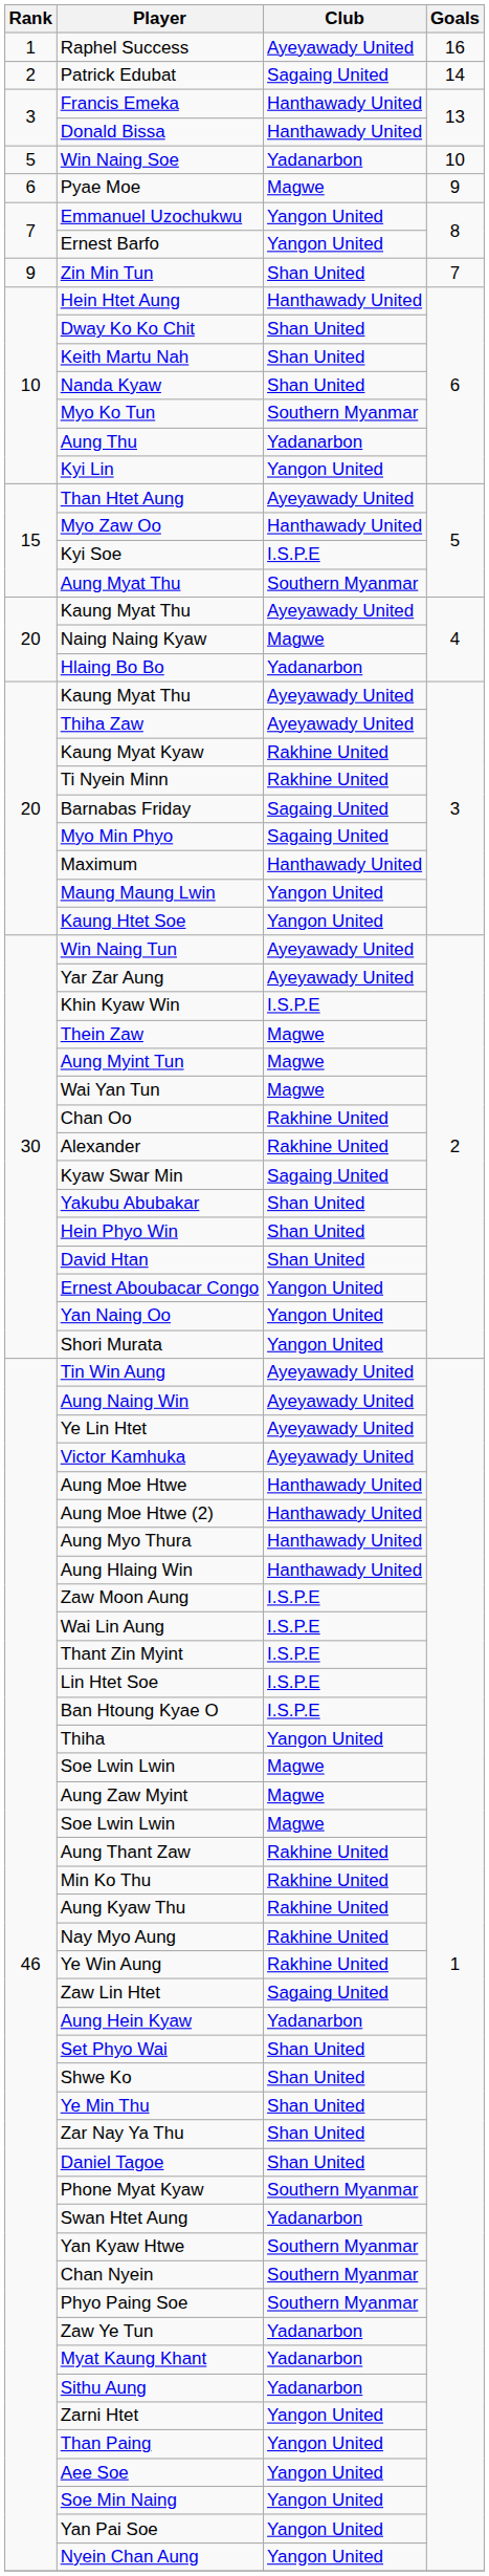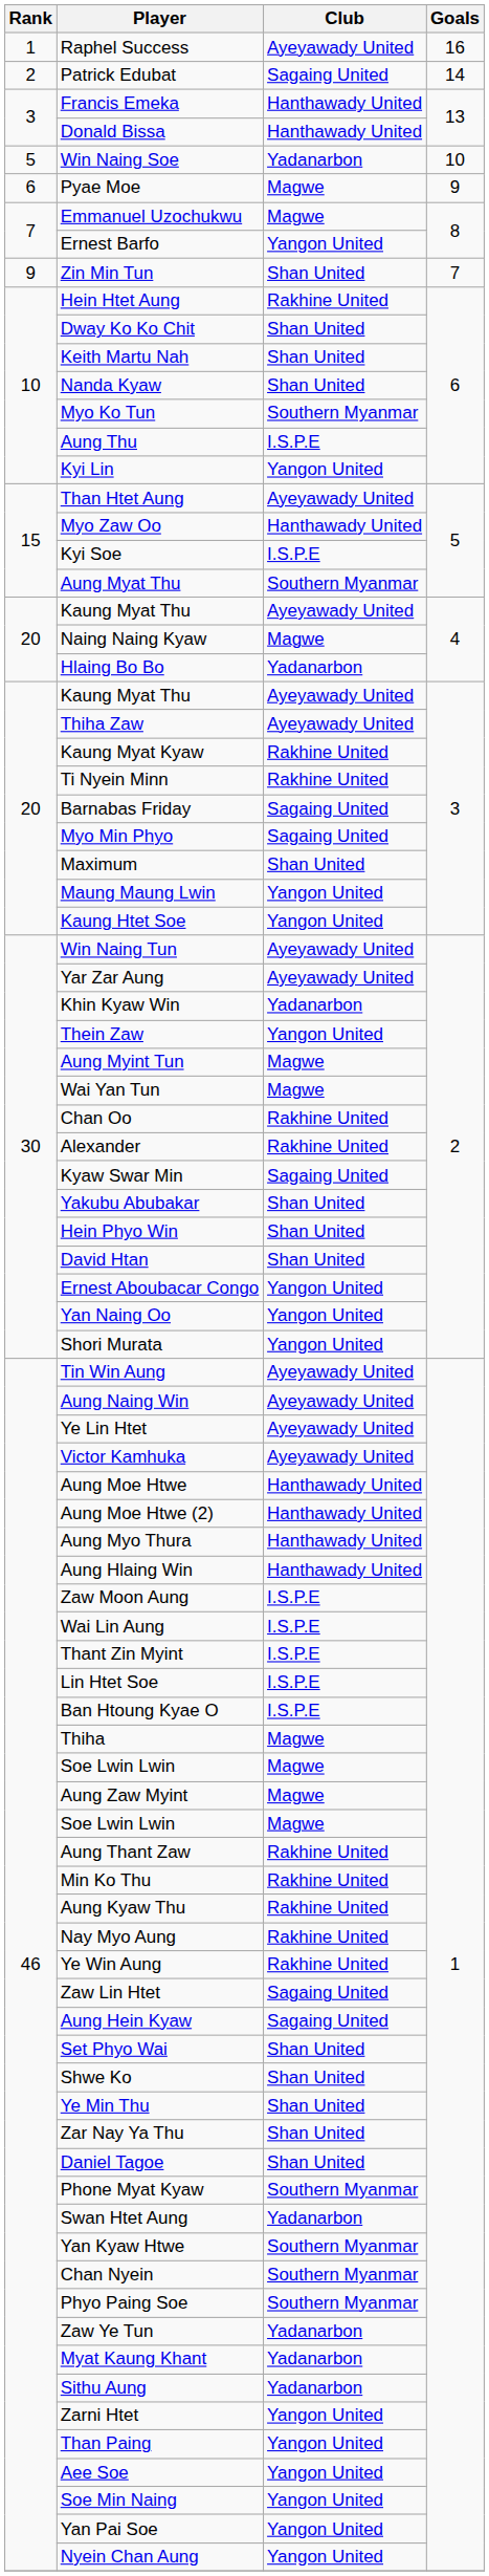Emmanuel Uzochukwu | Club: Yangon United -> Magwe
Hein Htet Aung | Club: Hanthawady United -> Rakhine United
Aung Thu | Club: Yadanarbon -> I.S.P.E
Maximum | Club: Hanthawady United -> Shan United
Khin Kyaw Win | Club: I.S.P.E -> Yadanarbon
Thein Zaw | Club: Magwe -> Yangon United
Thiha | Club: Yangon United -> Magwe
Aung Hein Kyaw | Club: Yadanarbon -> Sagaing United
